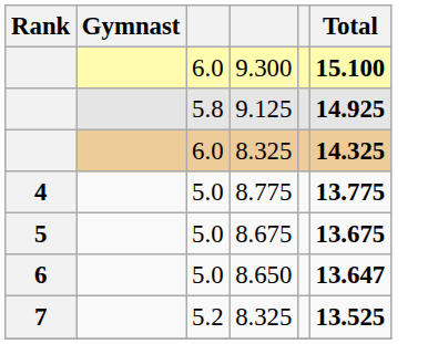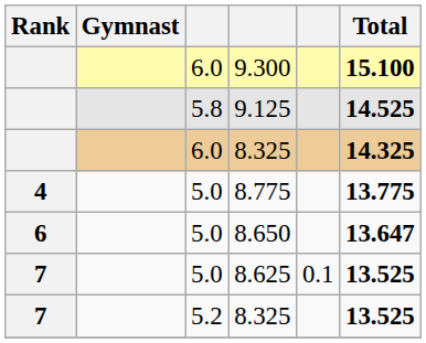9.125 | Total: 14.925 -> 14.525
- row: 5 | 5.0 | 8.675 | 13.675
+ row: 7 | 5.0 | 8.625 | 0.1 | 13.525
